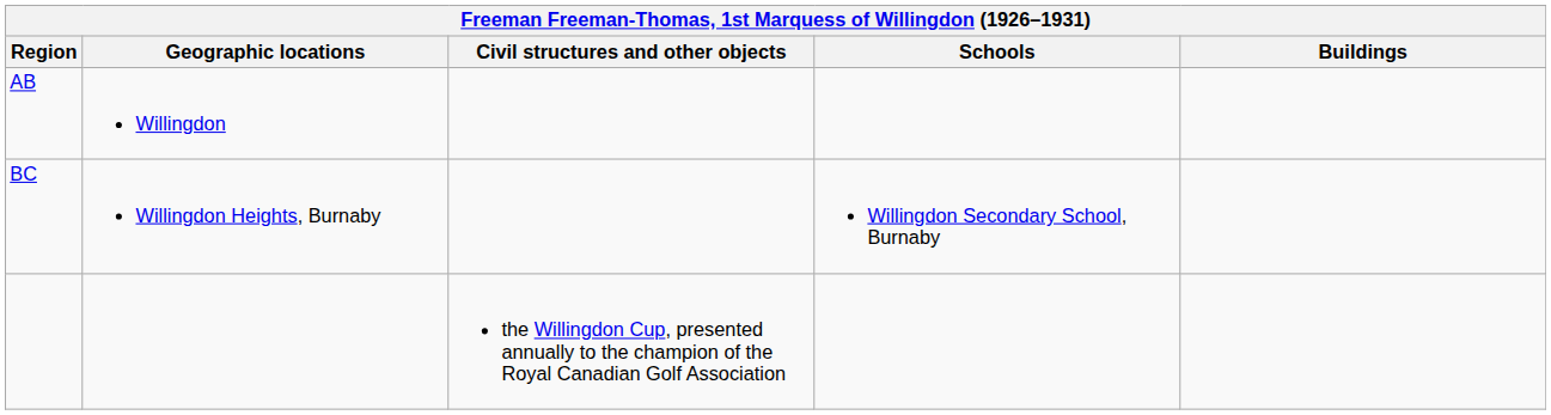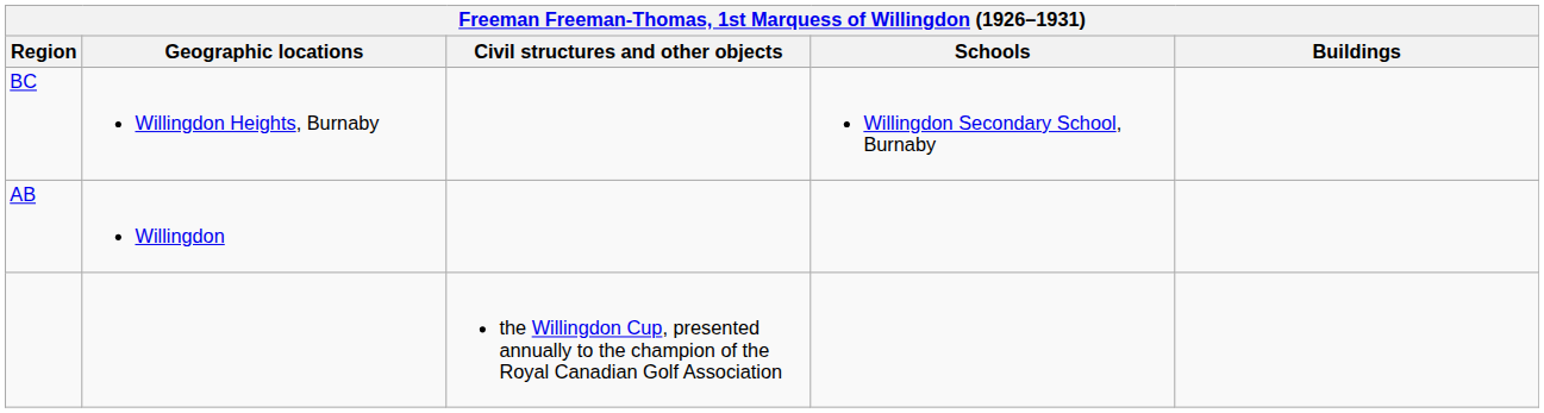rows swapped: AB <-> BC
